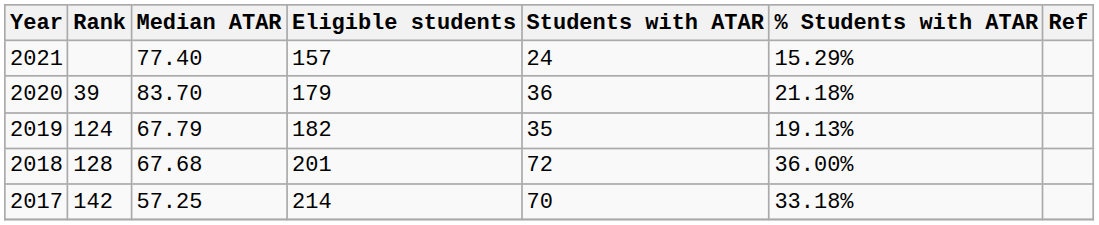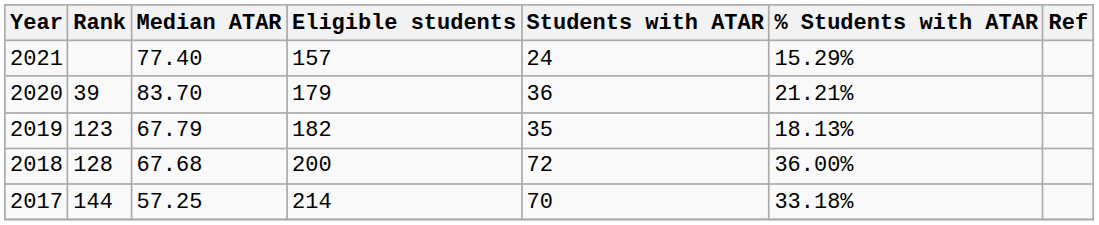2020 | % Students with ATAR: 21.18% -> 21.21%
2019 | Rank: 124 -> 123
2019 | % Students with ATAR: 19.13% -> 18.13%
2018 | Eligible students: 201 -> 200
2017 | Rank: 142 -> 144
